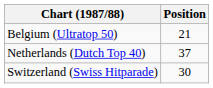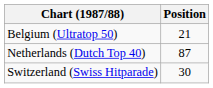Netherlands (Dutch Top 40) | Position: 37 -> 87
